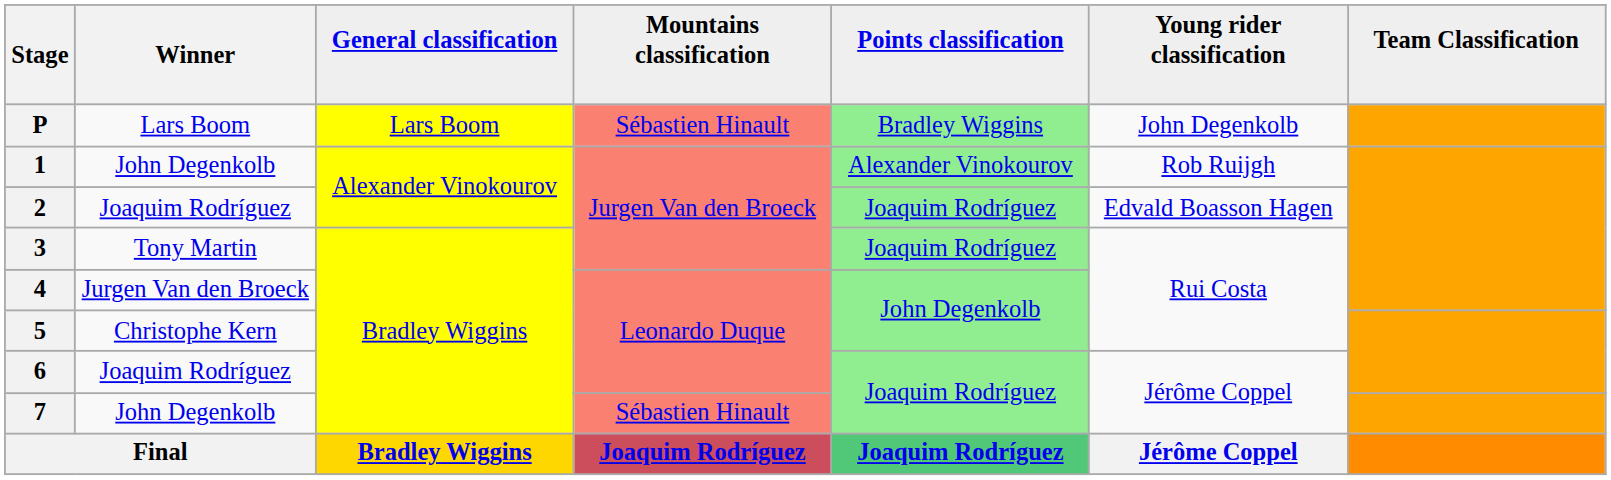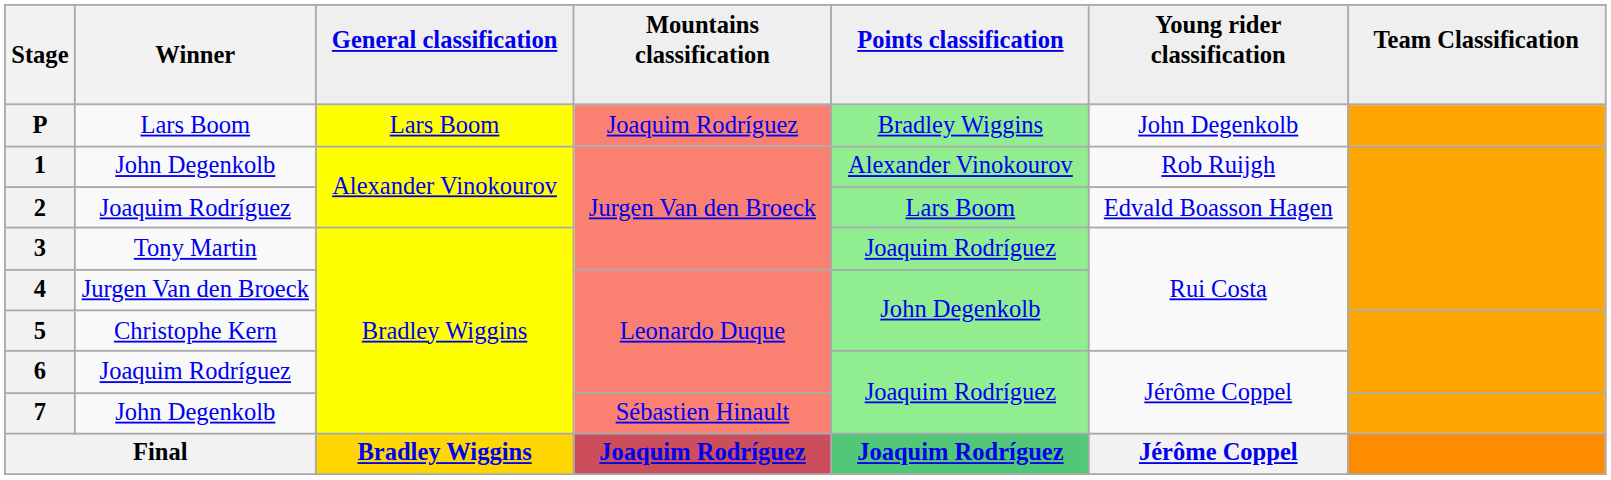P | Mountains classification: Sébastien Hinault -> Joaquim Rodríguez
2 | Points classification: Joaquim Rodríguez -> Lars Boom
